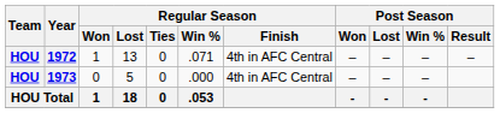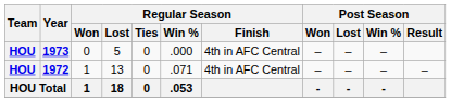rows swapped: 1972 <-> 1973
